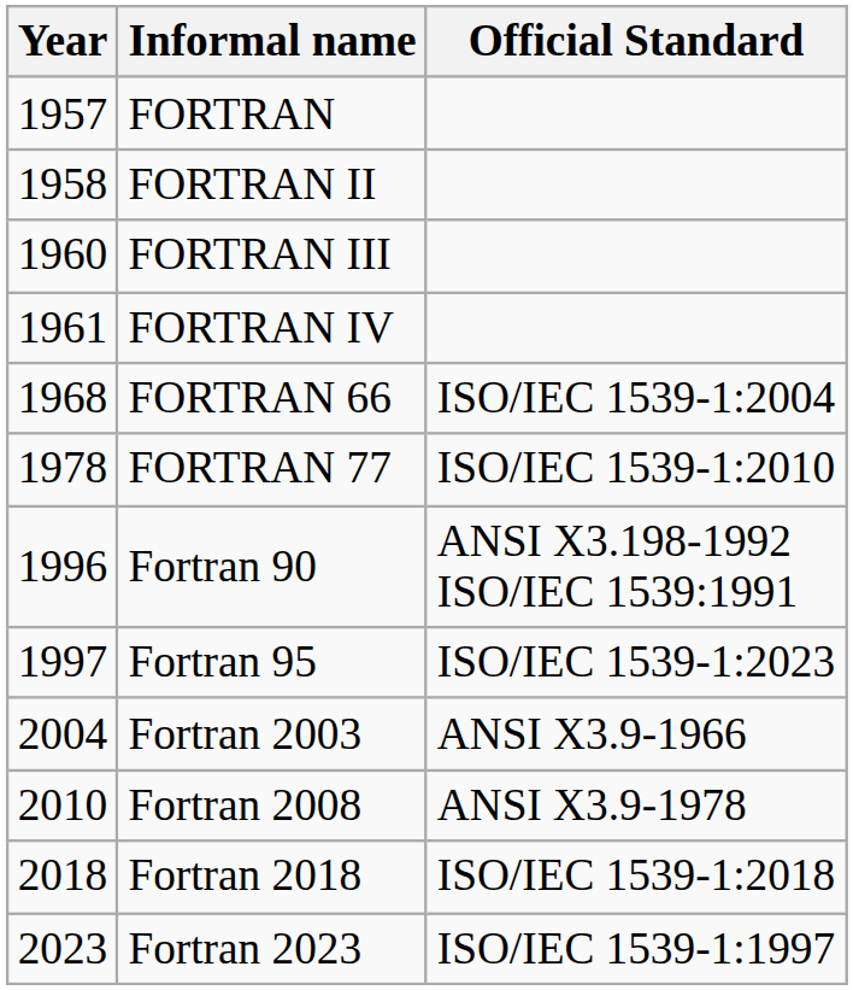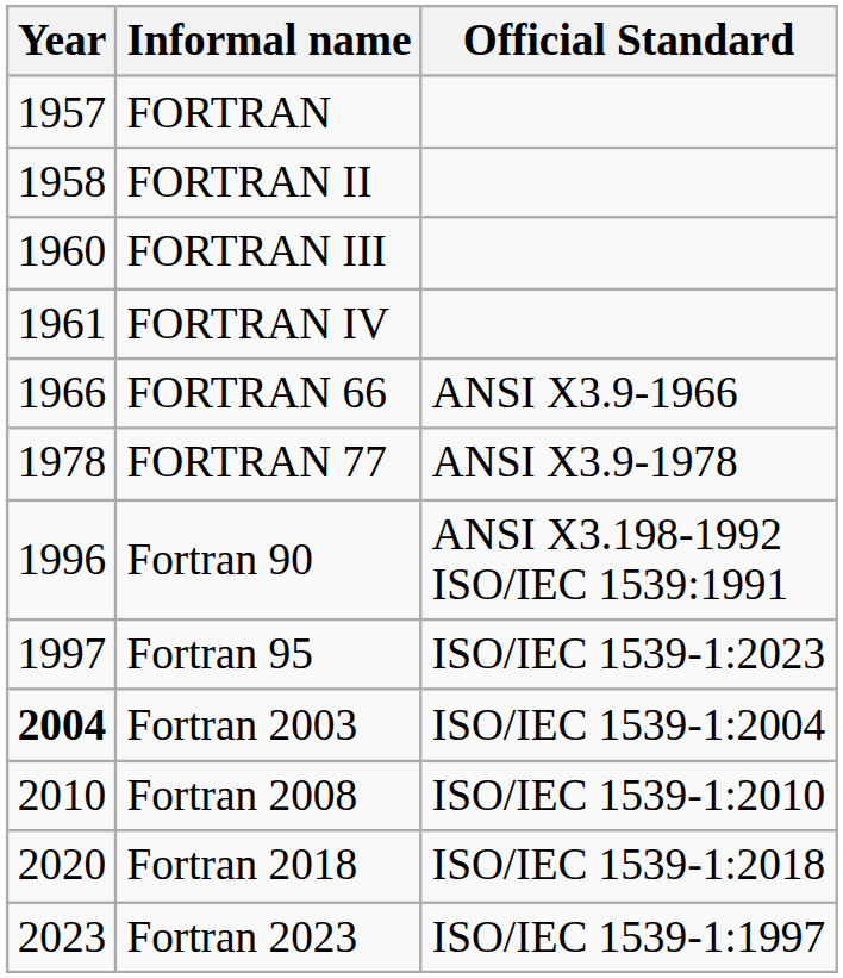FORTRAN 66 | Year: 1968 -> 1966
FORTRAN 66 | Official Standard: ISO/IEC 1539-1:2004 -> ANSI X3.9-1966
FORTRAN 77 | Official Standard: ISO/IEC 1539-1:2010 -> ANSI X3.9-1978
Fortran 2003 | Year: normal -> bold
Fortran 2003 | Official Standard: ANSI X3.9-1966 -> ISO/IEC 1539-1:2004
Fortran 2008 | Official Standard: ANSI X3.9-1978 -> ISO/IEC 1539-1:2010
Fortran 2018 | Year: 2018 -> 2020
